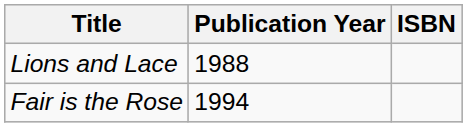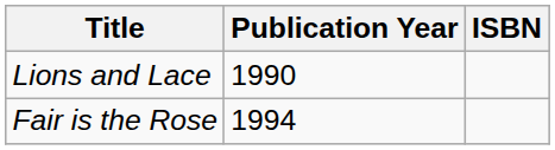Lions and Lace | Publication Year: 1988 -> 1990
